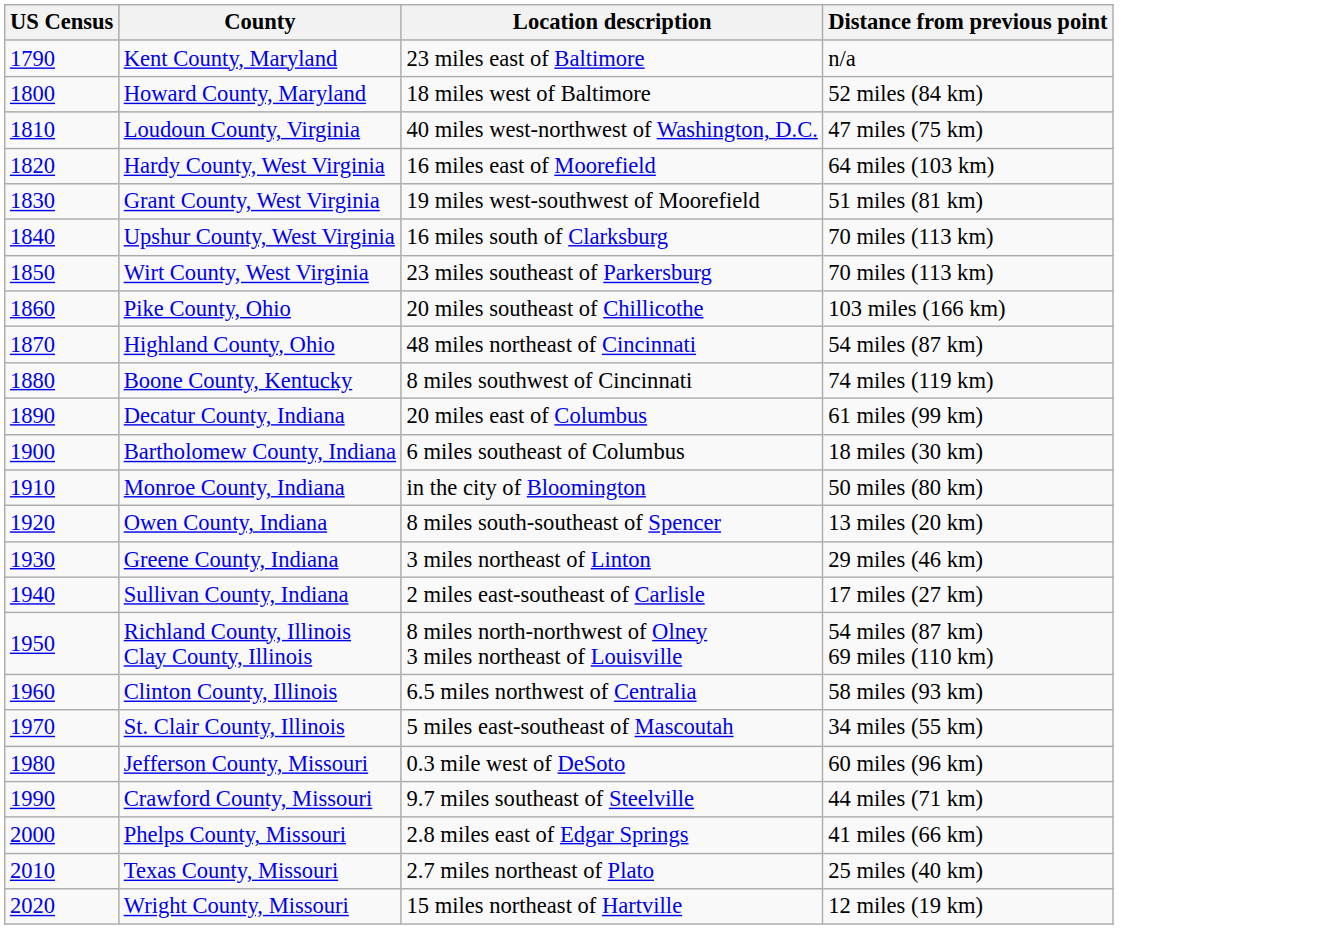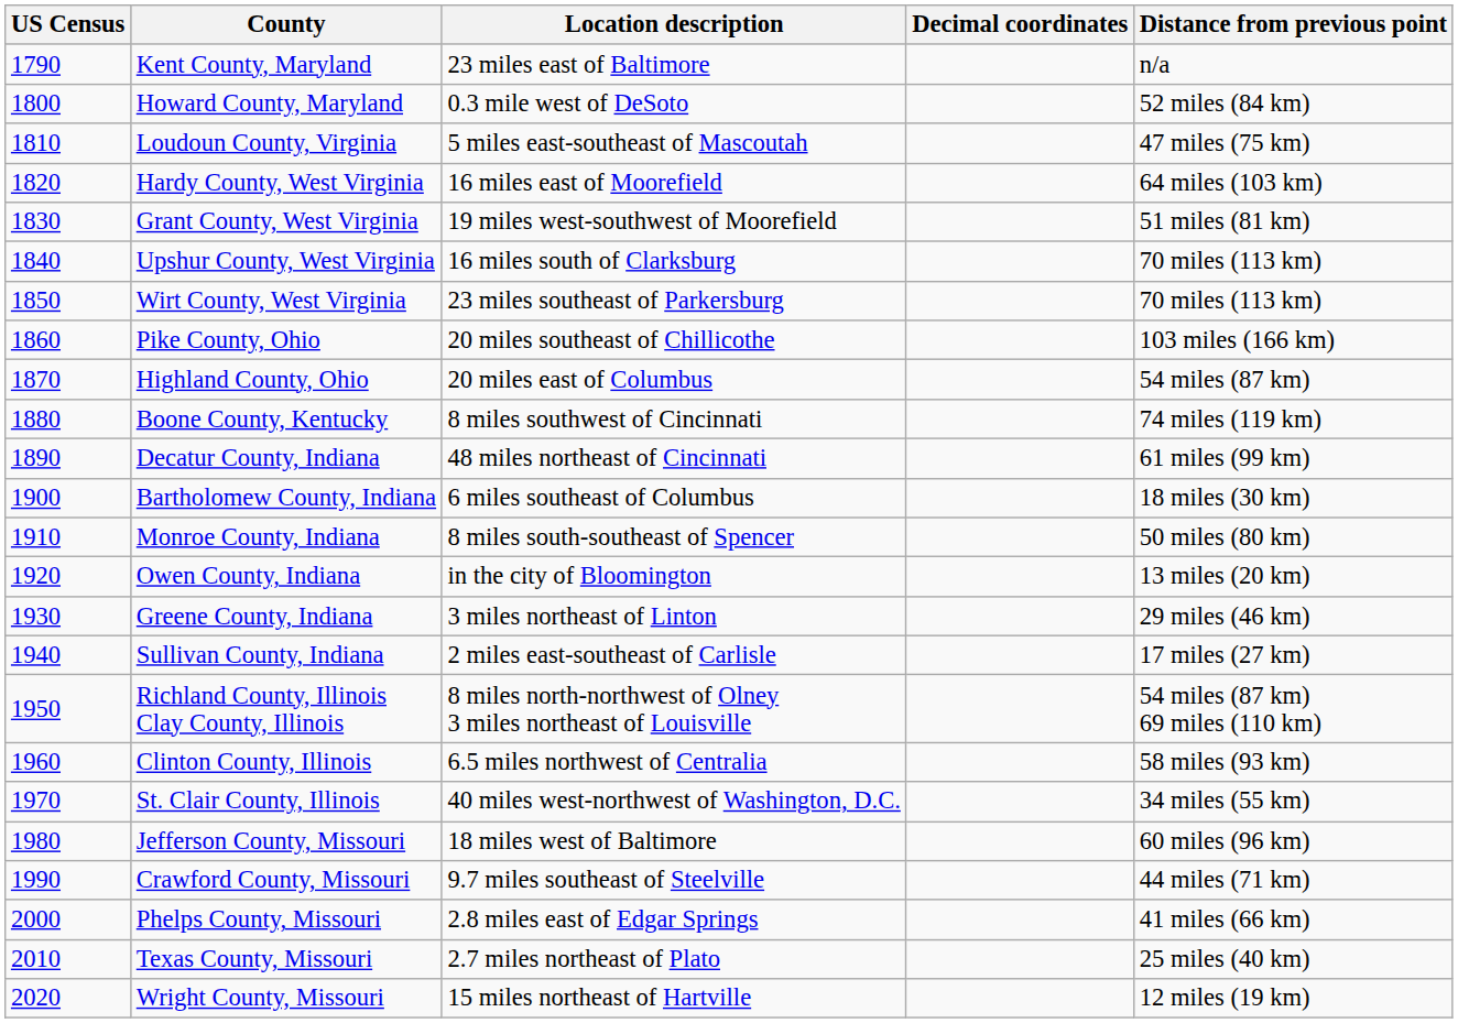+ column: Decimal coordinates
Howard County, Maryland | Location description: 18 miles west of Baltimore -> 0.3 mile west of DeSoto
Loudoun County, Virginia | Location description: 40 miles west-northwest of Washington, D.C. -> 5 miles east-southeast of Mascoutah
Highland County, Ohio | Location description: 48 miles northeast of Cincinnati -> 20 miles east of Columbus
Decatur County, Indiana | Location description: 20 miles east of Columbus -> 48 miles northeast of Cincinnati
Monroe County, Indiana | Location description: in the city of Bloomington -> 8 miles south-southeast of Spencer
Owen County, Indiana | Location description: 8 miles south-southeast of Spencer -> in the city of Bloomington
St. Clair County, Illinois | Location description: 5 miles east-southeast of Mascoutah -> 40 miles west-northwest of Washington, D.C.
Jefferson County, Missouri | Location description: 0.3 mile west of DeSoto -> 18 miles west of Baltimore
